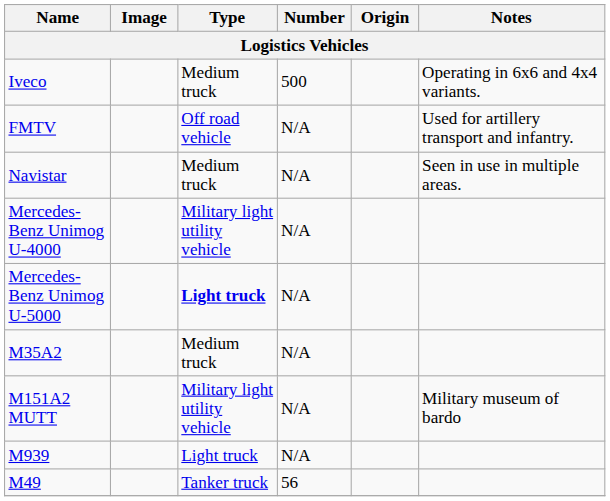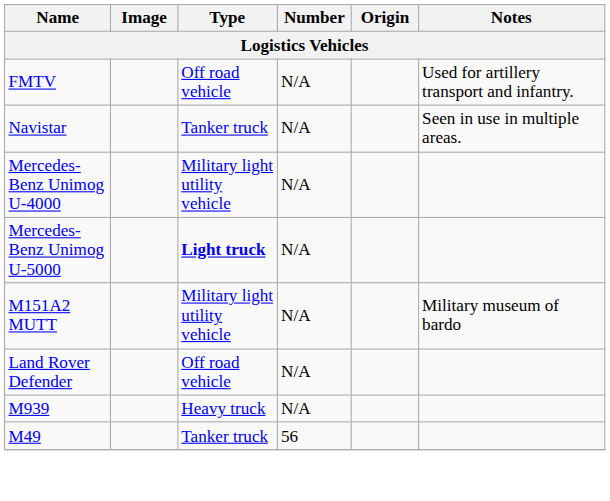- row: Iveco | Medium truck | 500 | Operating in 6x6 and 4x4 variants.
Navistar | Type: Medium truck -> Tanker truck
- row: M35A2 | Medium truck | N/A
+ row: Land Rover Defender | Off road vehicle | N/A
M939 | Type: Light truck -> Heavy truck
